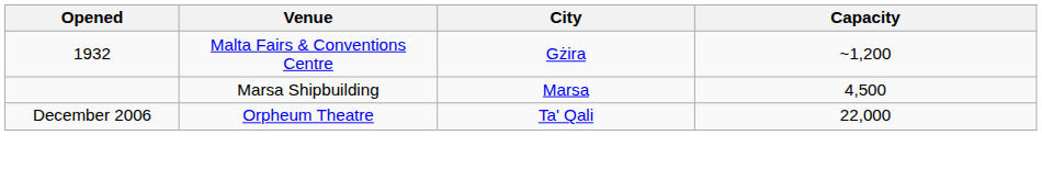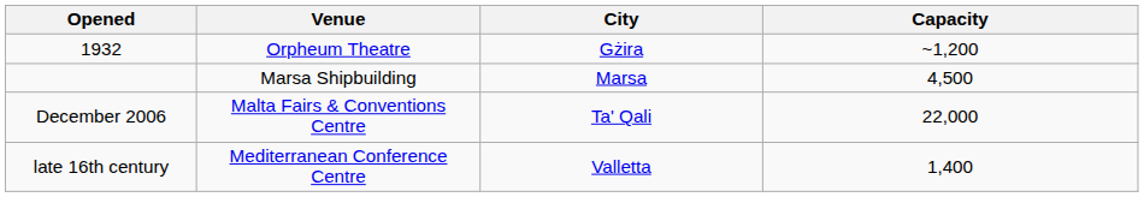1932 | Venue: Malta Fairs & Conventions Centre -> Orpheum Theatre
December 2006 | Venue: Orpheum Theatre -> Malta Fairs & Conventions Centre
+ row: late 16th century | Mediterranean Conference Centre | Valletta | 1,400
